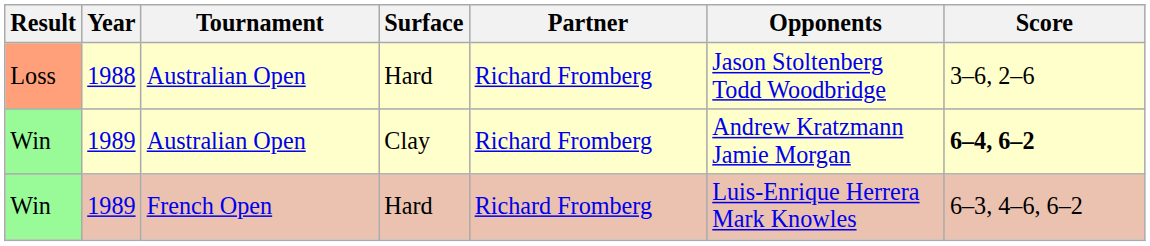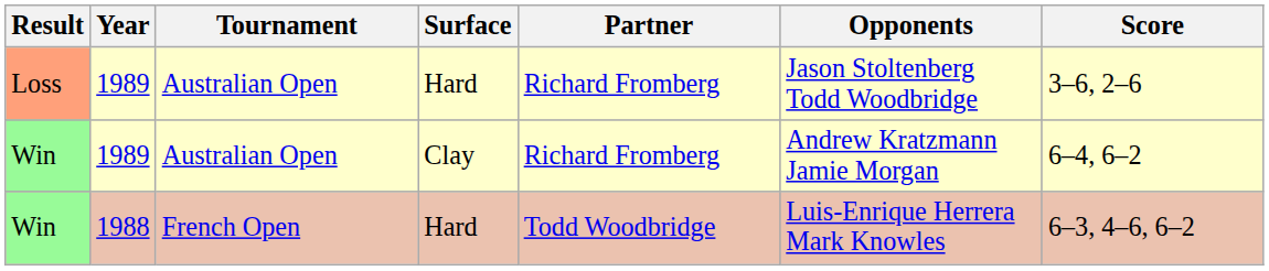Loss | Year: 1988 -> 1989
Win / Australian Open | Score: bold -> normal
Win / French Open | Year: 1989 -> 1988
Win / French Open | Partner: Richard Fromberg -> Todd Woodbridge
